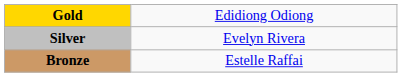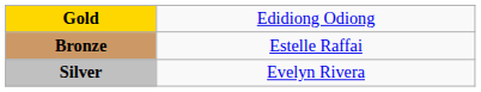rows swapped: Silver <-> Bronze
